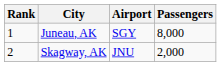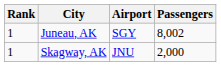Juneau, AK | Passengers: 8,000 -> 8,002
Skagway, AK | Rank: 2 -> 1
